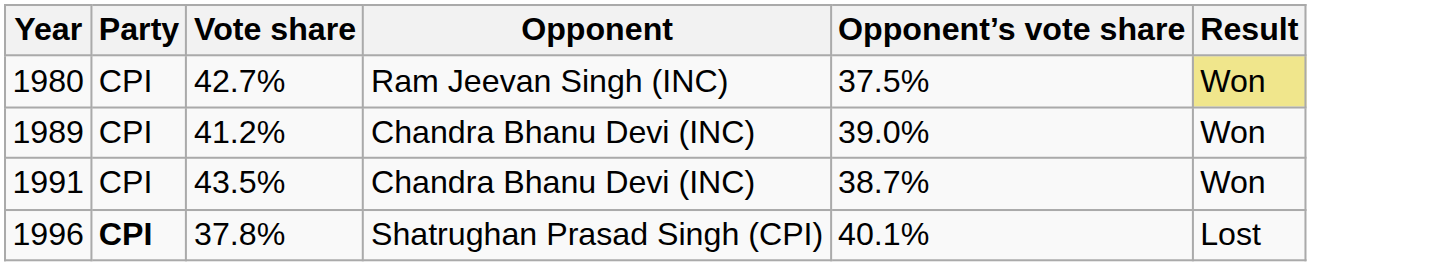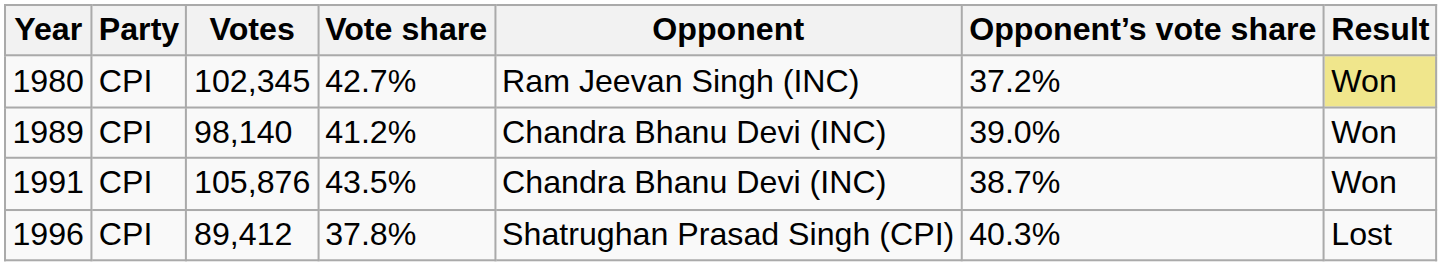+ column: Votes | 102,345 | 98,140 | 105,876 | 89,412
1980 | Opponent’s vote share: 37.5% -> 37.2%
1996 | Party: bold -> normal
1996 | Opponent’s vote share: 40.1% -> 40.3%
